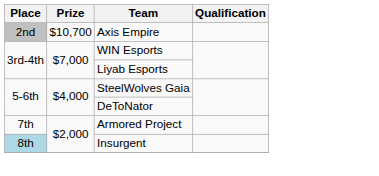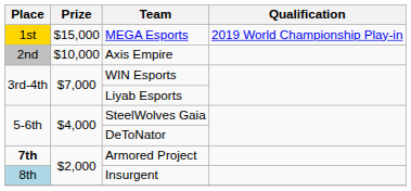+ row: 1st | $15,000 | MEGA Esports | 2019 World Championship Play-in
Axis Empire | Prize: $10,700 -> $10,000
Armored Project | Place: normal -> bold
